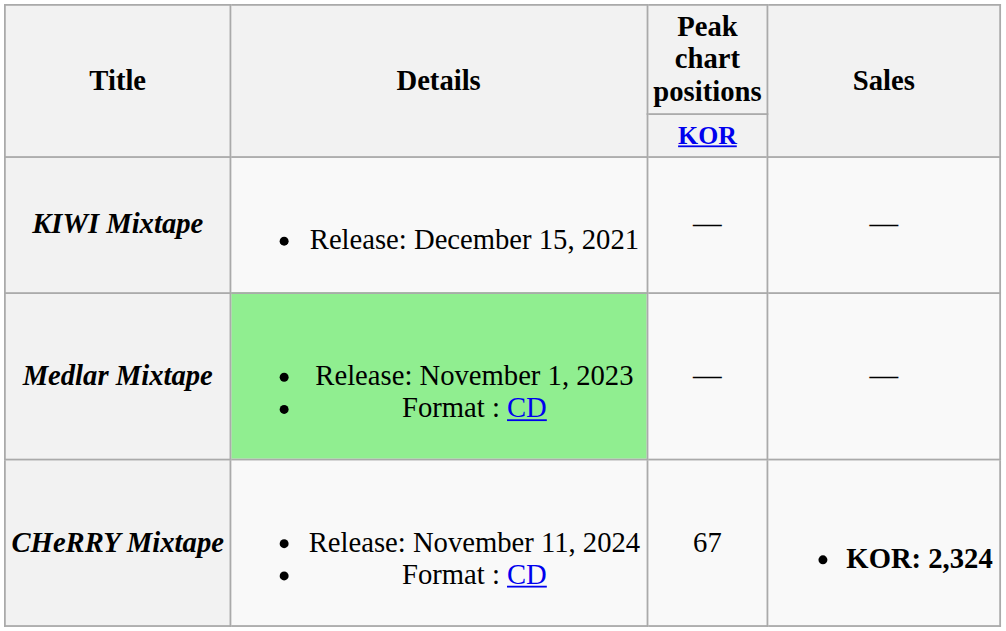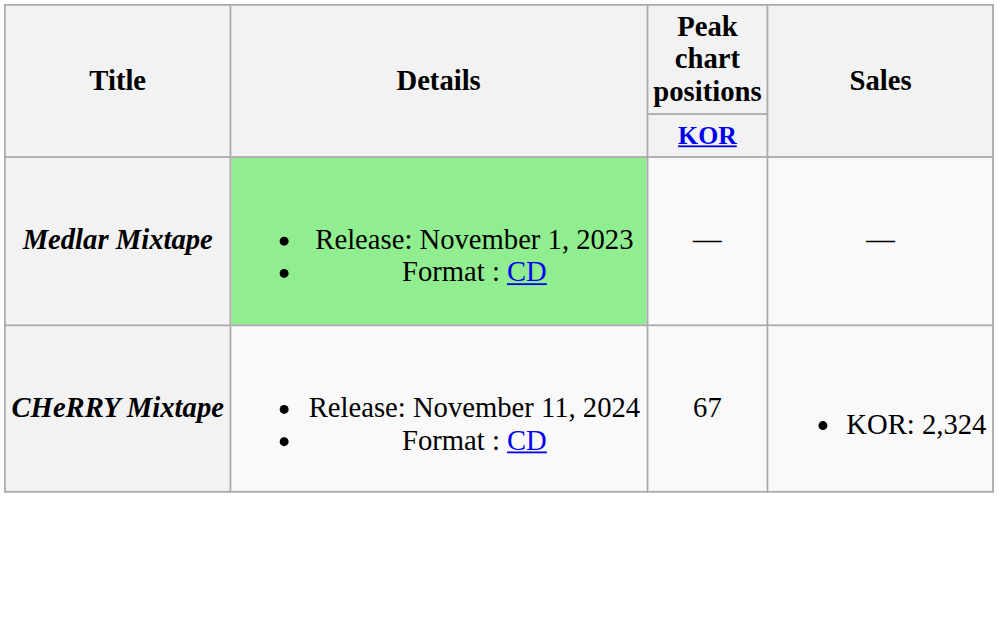- row: KIWI Mixtape | Release: December 15, 2021 | — | —
CHeRRY Mixtape | Sales: bold -> normal
